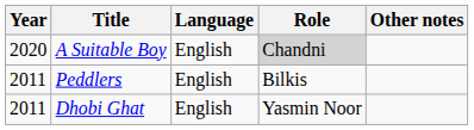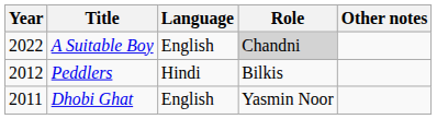A Suitable Boy | Year: 2020 -> 2022
Peddlers | Year: 2011 -> 2012
Peddlers | Language: English -> Hindi
